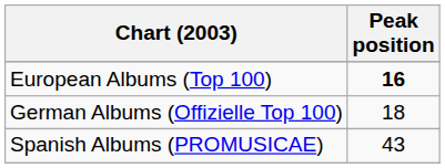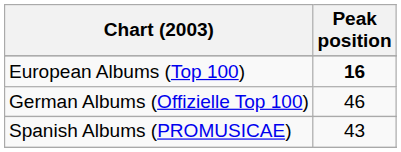German Albums (Offizielle Top 100) | Peak position: 18 -> 46
